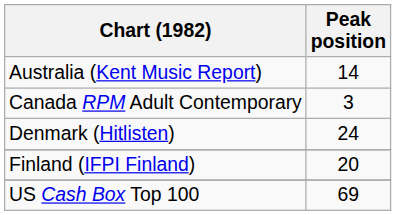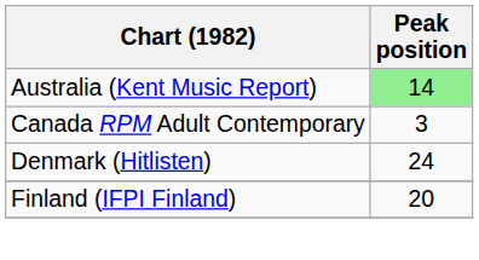Australia (Kent Music Report) | Peak position: no background -> lightgreen background
- row: US Cash Box Top 100 | 69
